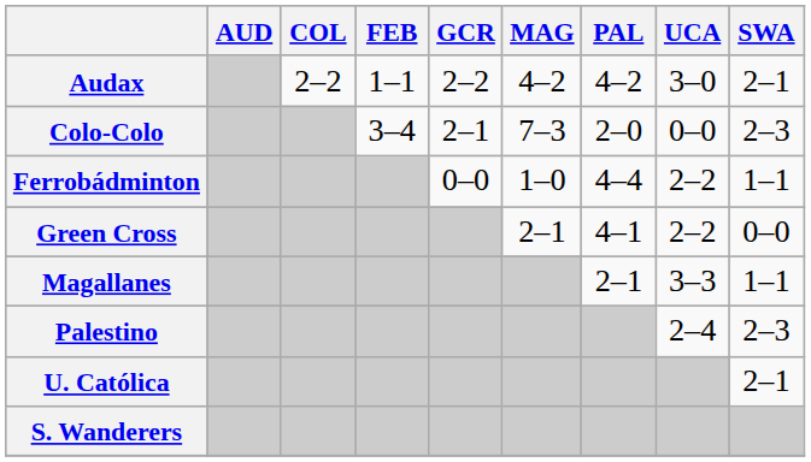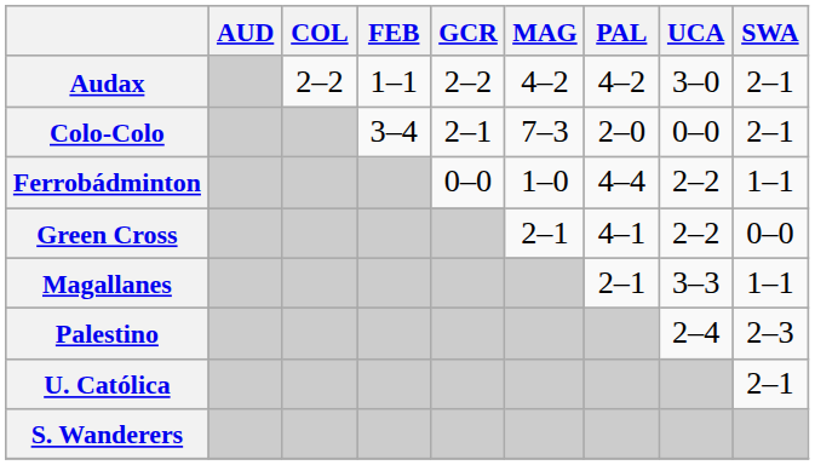Colo-Colo | SWA: 2–3 -> 2–1
